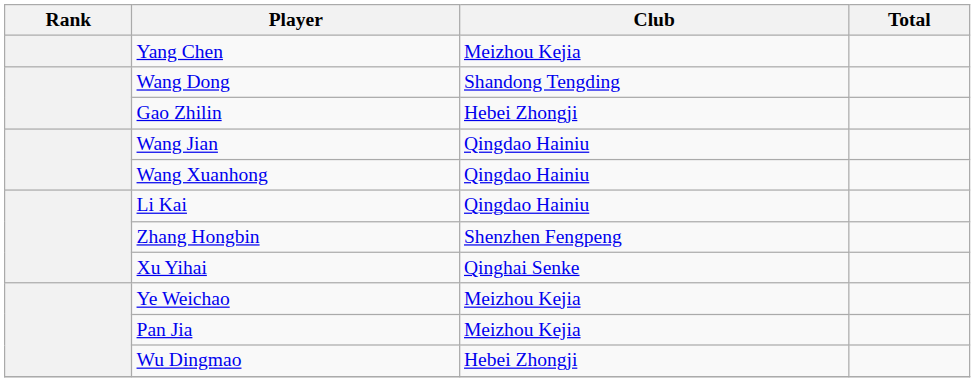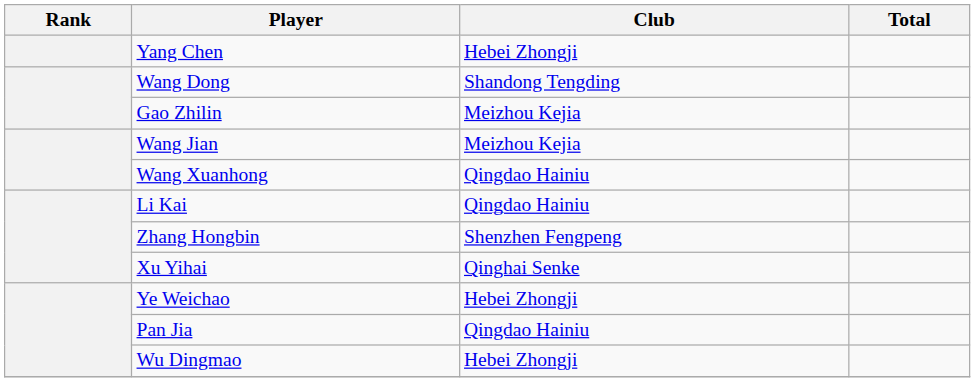Yang Chen | Club: Meizhou Kejia -> Hebei Zhongji
Gao Zhilin | Club: Hebei Zhongji -> Meizhou Kejia
Wang Jian | Club: Qingdao Hainiu -> Meizhou Kejia
Ye Weichao | Club: Meizhou Kejia -> Hebei Zhongji
Pan Jia | Club: Meizhou Kejia -> Qingdao Hainiu
